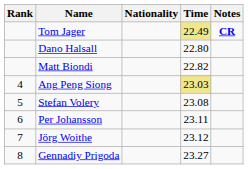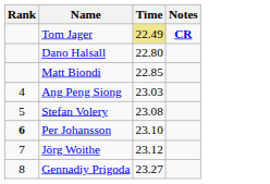- column: Nationality
Matt Biondi | Time: 22.82 -> 22.85
Ang Peng Siong | Time: khaki background -> no background
Per Johansson | Rank: normal -> bold
Per Johansson | Time: 23.11 -> 23.10
